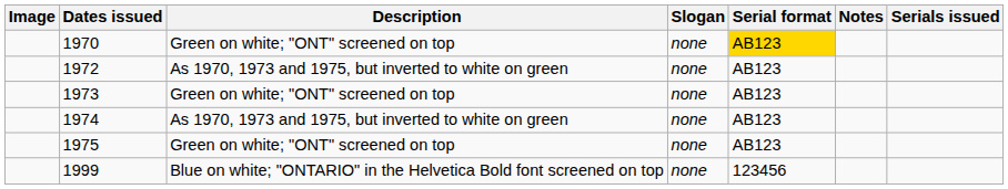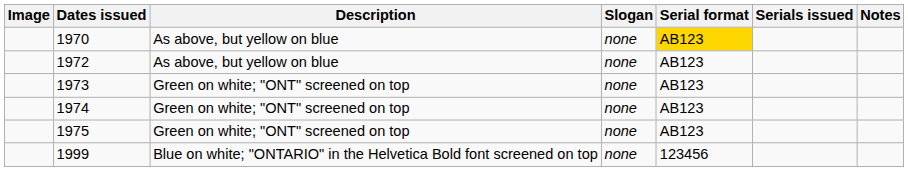columns swapped: Serials issued <-> Notes
1970 | Description: Green on white; "ONT" screened on top -> As above, but yellow on blue
1972 | Description: As 1970, 1973 and 1975, but inverted to white on green -> As above, but yellow on blue
1974 | Description: As 1970, 1973 and 1975, but inverted to white on green -> Green on white; "ONT" screened on top
